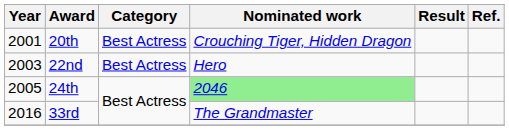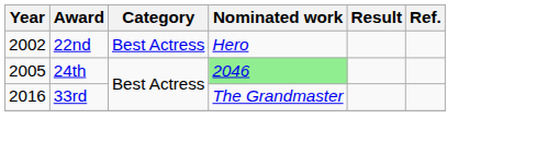- row: 2001 | 20th | Best Actress | Crouching Tiger, Hidden Dragon
22nd | Year: 2003 -> 2002
